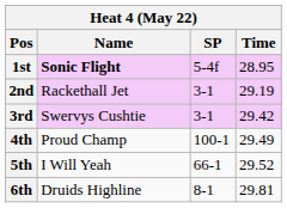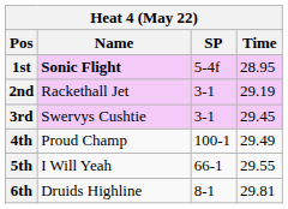3rd | Time: 29.42 -> 29.45
5th | Time: 29.52 -> 29.55
